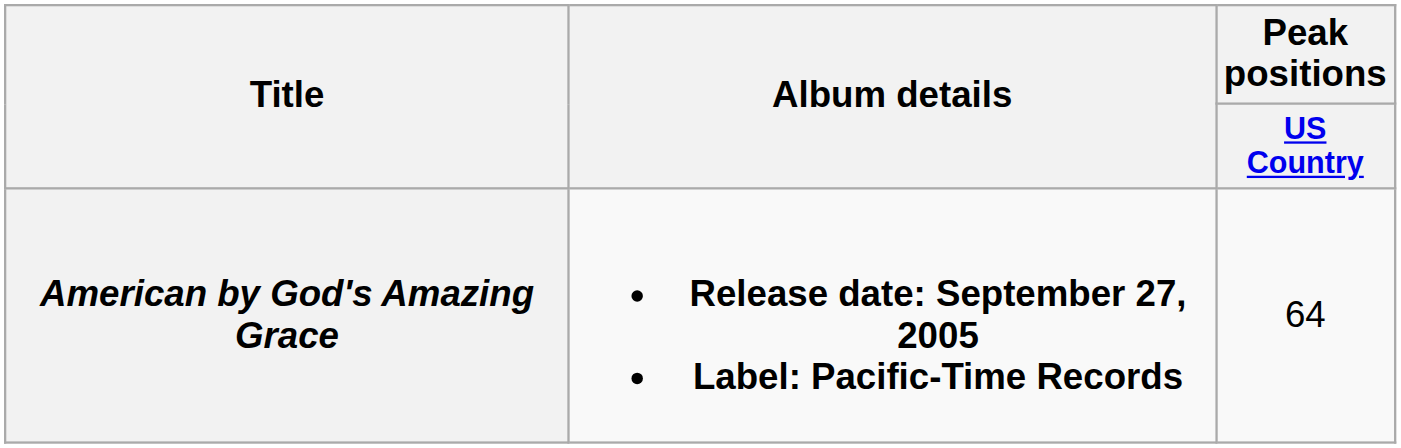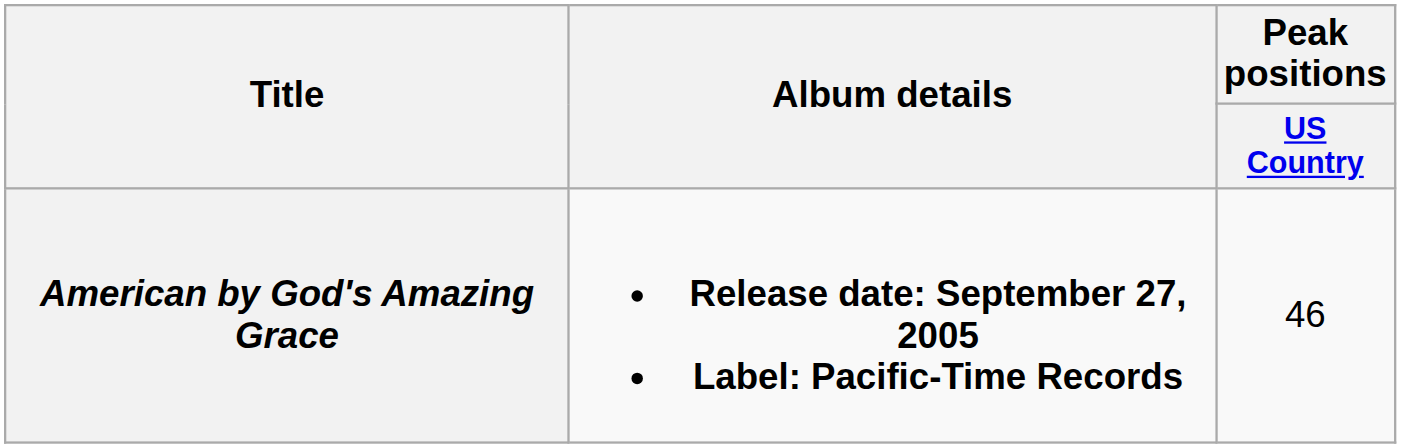American by God's Amazing Grace | Peak positions / US Country: 64 -> 46
